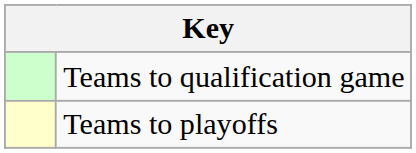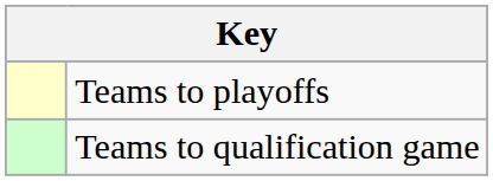rows swapped: Teams to playoffs <-> Teams to qualification game
